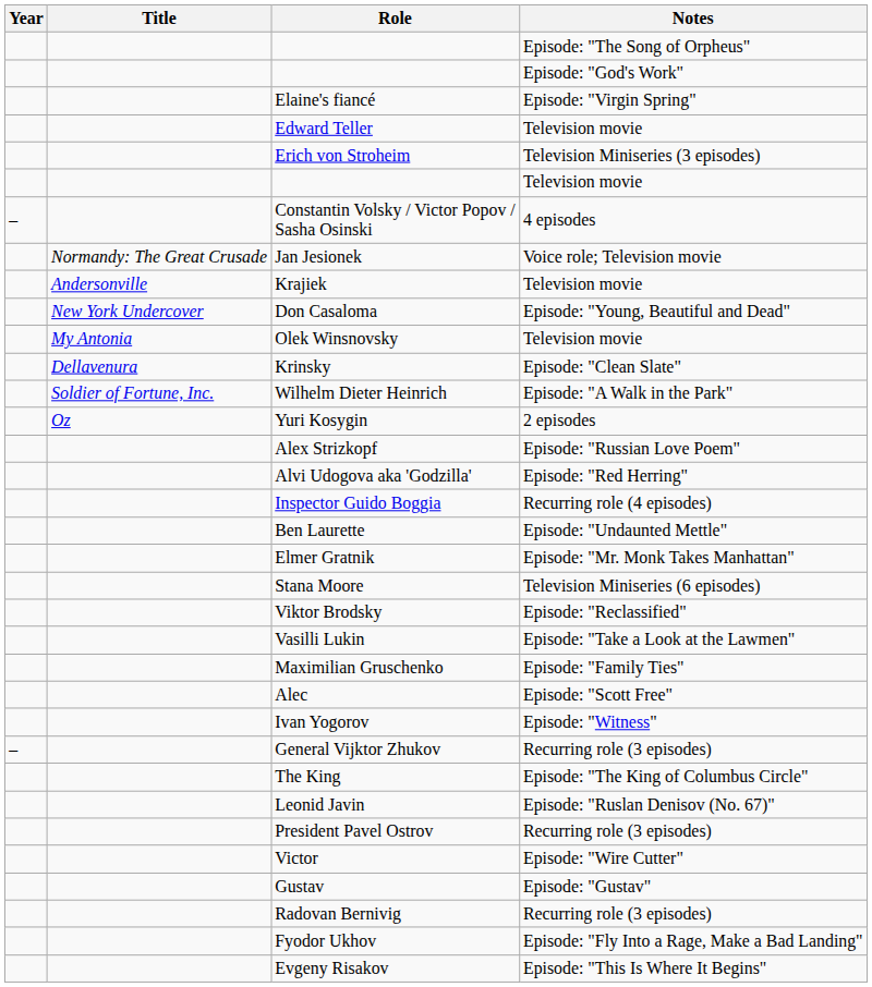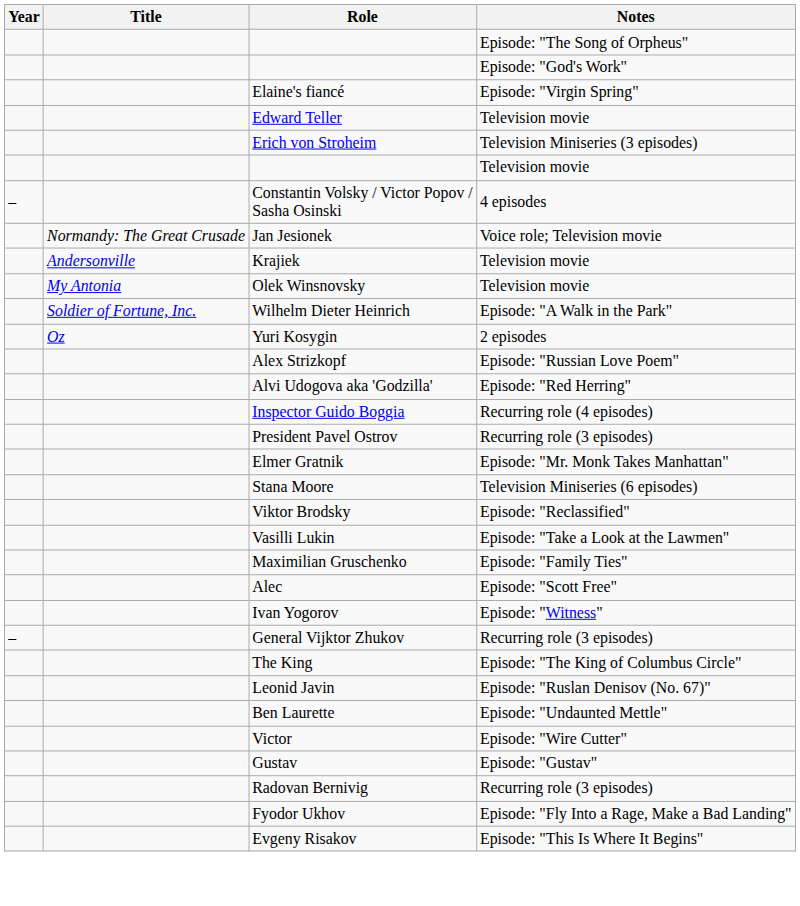- row: New York Undercover | Don Casaloma | Episode: "Young, Beautiful and Dead"
- row: Dellavenura | Krinsky | Episode: "Clean Slate"
rows swapped: Ben Laurette <-> President Pavel Ostrov
